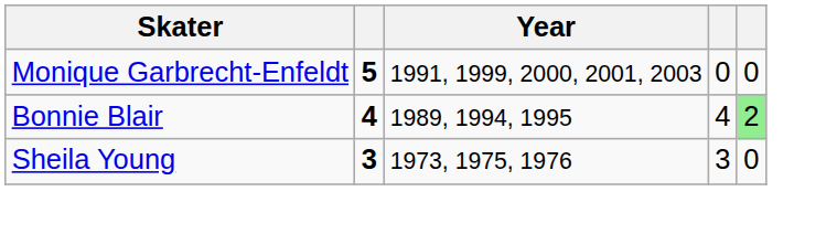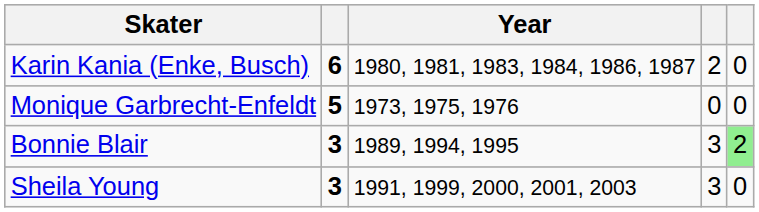+ row: Karin Kania (Enke, Busch) | 6 | 1980, 1981, 1983, 1984, 1986, 1987 | 2 | 0
Monique Garbrecht-Enfeldt | Year: 1991, 1999, 2000, 2001, 2003 -> 1973, 1975, 1976
Bonnie Blair | column 2: 4 -> 3
Bonnie Blair | column 4: 4 -> 3
Sheila Young | Year: 1973, 1975, 1976 -> 1991, 1999, 2000, 2001, 2003
